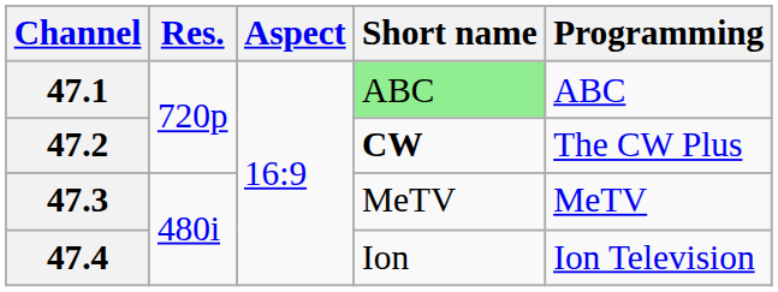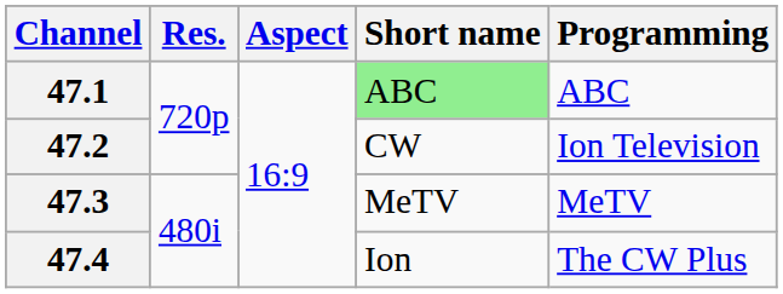47.2 | Short name: bold -> normal
47.2 | Programming: The CW Plus -> Ion Television
47.4 | Programming: Ion Television -> The CW Plus
